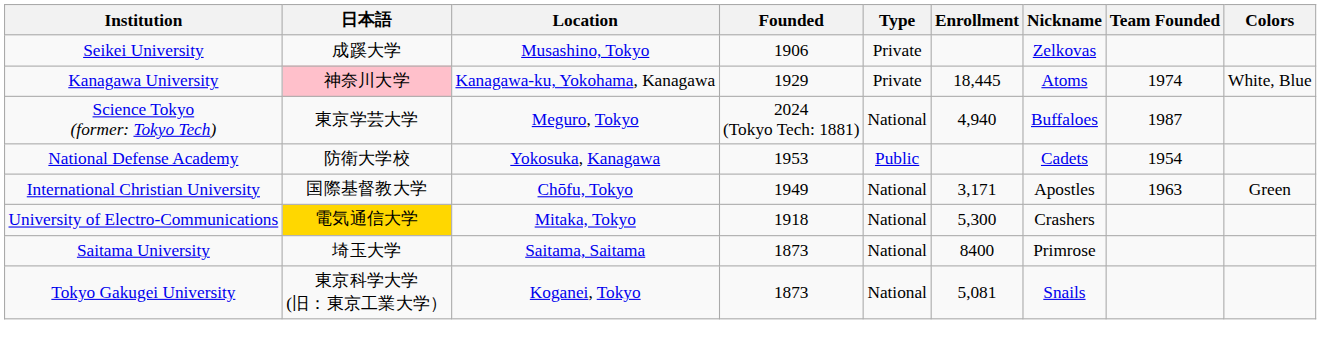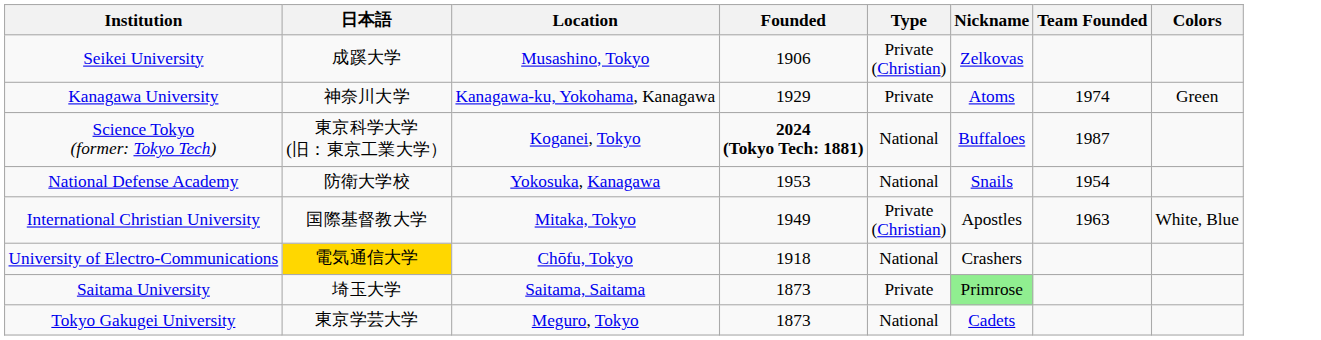- column: Enrollment | 18,445 | 4,940 | 3,171 | 5,300 | 8400 | 5,081
Seikei University | Type: Private -> Private (Christian)
Kanagawa University | 日本語: pink background -> no background
Kanagawa University | Colors: White, Blue -> Green
Science Tokyo (former: Tokyo Tech) | 日本語: 東京学芸大学 -> 東京科学大学 (旧：東京工業大学）
Science Tokyo (former: Tokyo Tech) | Location: Meguro, Tokyo -> Koganei, Tokyo
Science Tokyo (former: Tokyo Tech) | Founded: normal -> bold
National Defense Academy | Type: Public -> National
National Defense Academy | Nickname: Cadets -> Snails
International Christian University | Location: Chōfu, Tokyo -> Mitaka, Tokyo
International Christian University | Type: National -> Private (Christian)
International Christian University | Colors: Green -> White, Blue
University of Electro-Communications | Location: Mitaka, Tokyo -> Chōfu, Tokyo
Saitama University | Type: National -> Private
Saitama University | Nickname: no background -> lightgreen background
Tokyo Gakugei University | 日本語: 東京科学大学 (旧：東京工業大学） -> 東京学芸大学
Tokyo Gakugei University | Location: Koganei, Tokyo -> Meguro, Tokyo
Tokyo Gakugei University | Nickname: Snails -> Cadets
